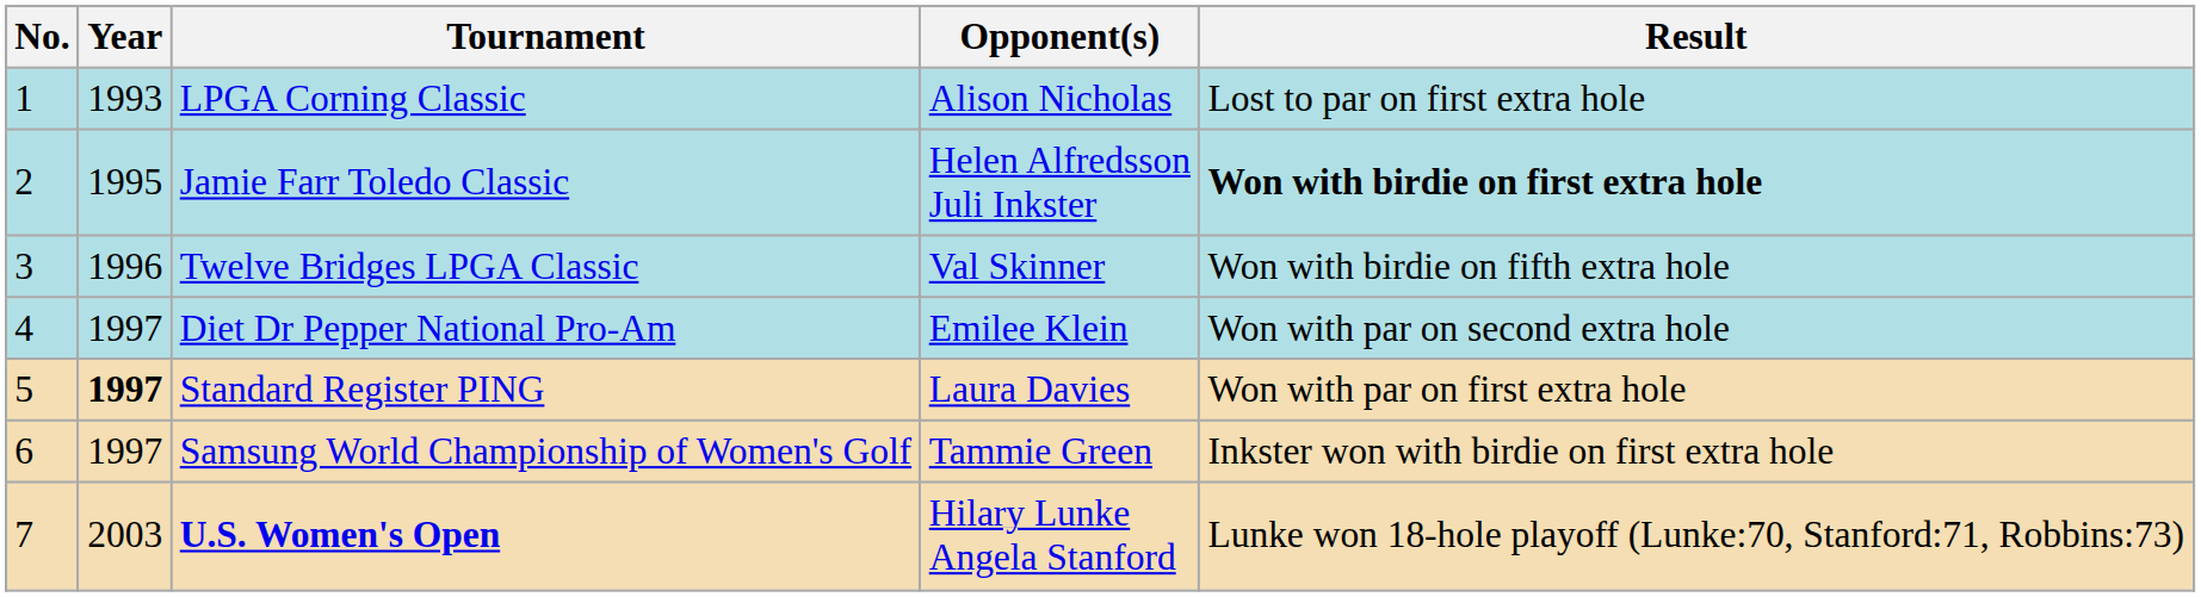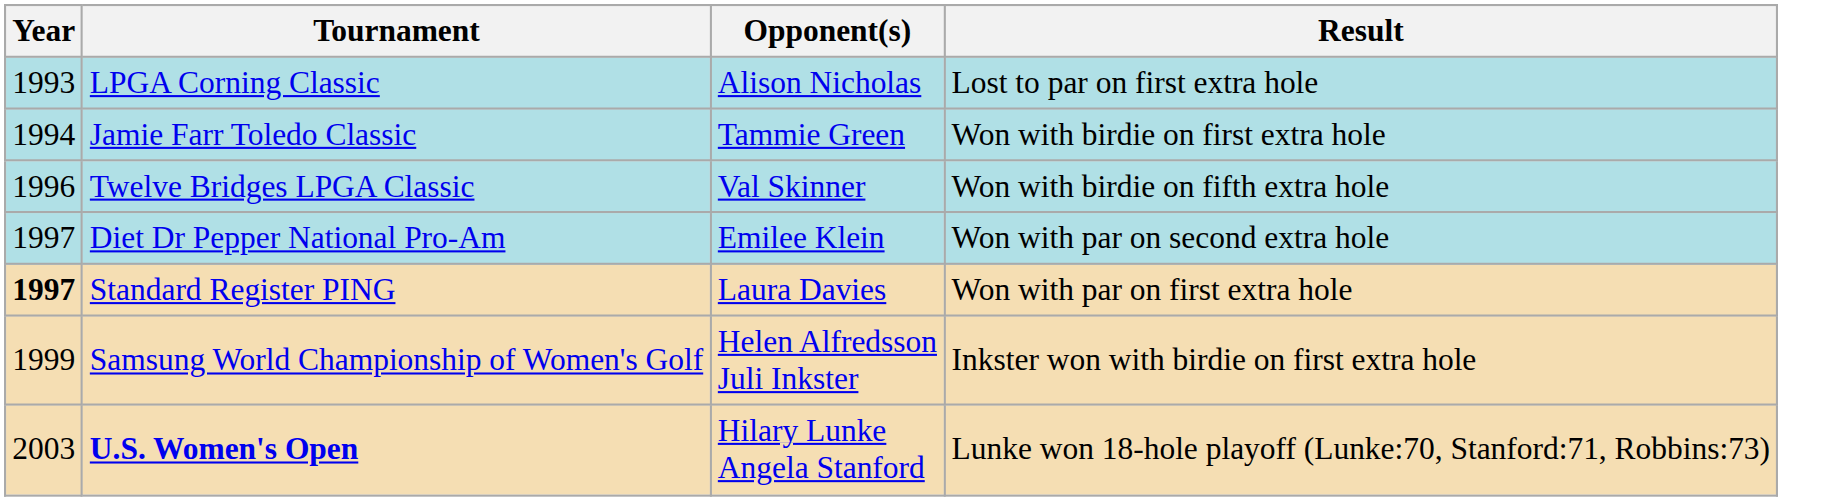- column: No. | 1 | 2 | 3 | 4 | 5 | 6 | 7
Jamie Farr Toledo Classic | Year: 1995 -> 1994
Jamie Farr Toledo Classic | Opponent(s): Helen Alfredsson Juli Inkster -> Tammie Green
Jamie Farr Toledo Classic | Result: bold -> normal
Samsung World Championship of Women's Golf | Year: 1997 -> 1999
Samsung World Championship of Women's Golf | Opponent(s): Tammie Green -> Helen Alfredsson Juli Inkster
